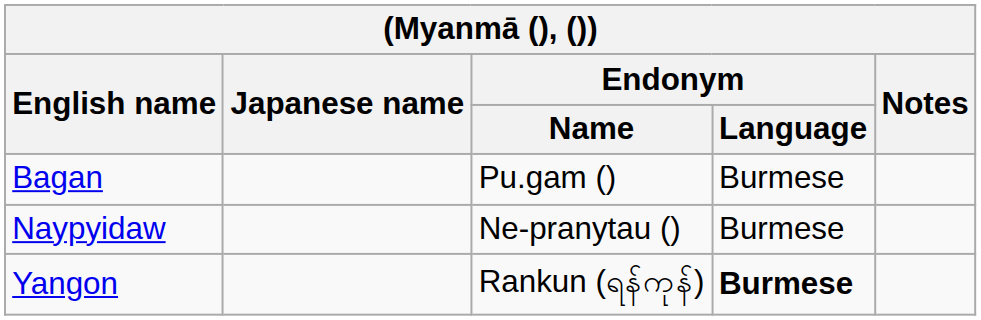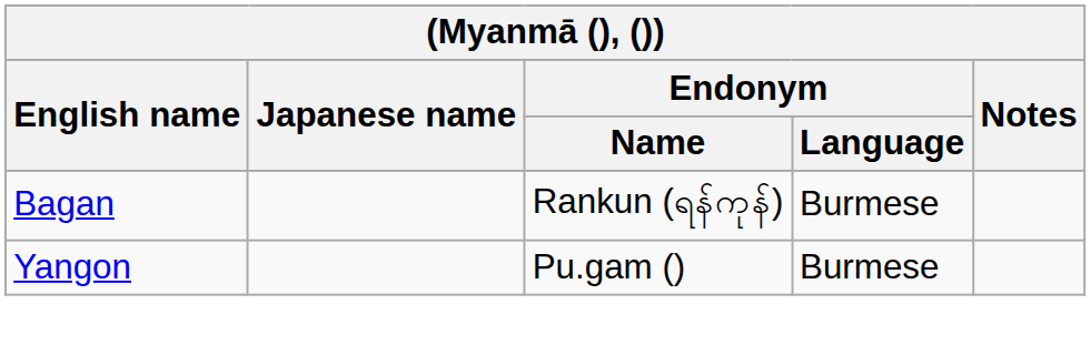Bagan | Endonym / Name: Pu.gam () -> Rankun (ရန်ကုန်)
- row: Naypyidaw | Ne-pranytau () | Burmese
Yangon | Endonym / Name: Rankun (ရန်ကုန်) -> Pu.gam ()
Yangon | Endonym / Language: bold -> normal
